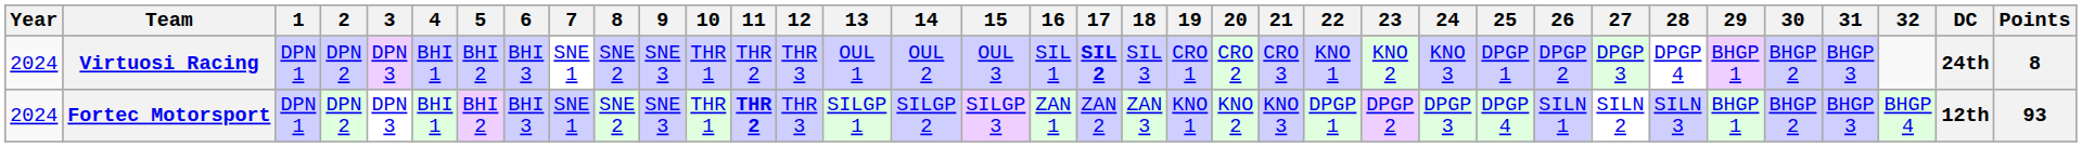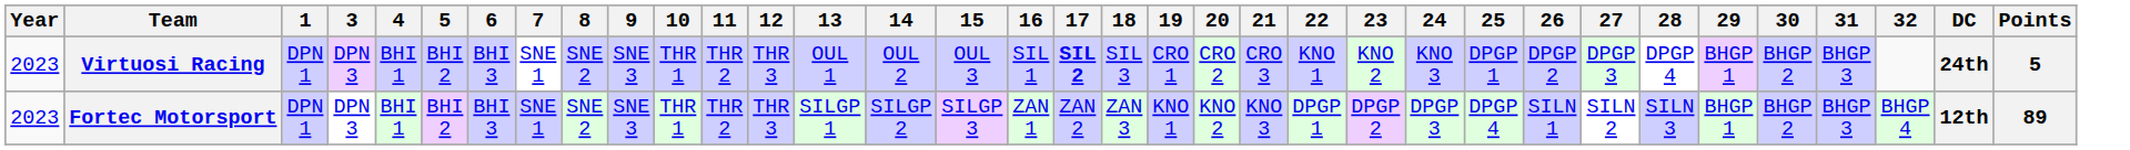- column: 2 | DPN 2 | DPN 2
Virtuosi Racing | Year: 2024 -> 2023
Virtuosi Racing | Points: 8 -> 5
Fortec Motorsport | Year: 2024 -> 2023
Fortec Motorsport | 11: bold -> normal
Fortec Motorsport | Points: 93 -> 89
